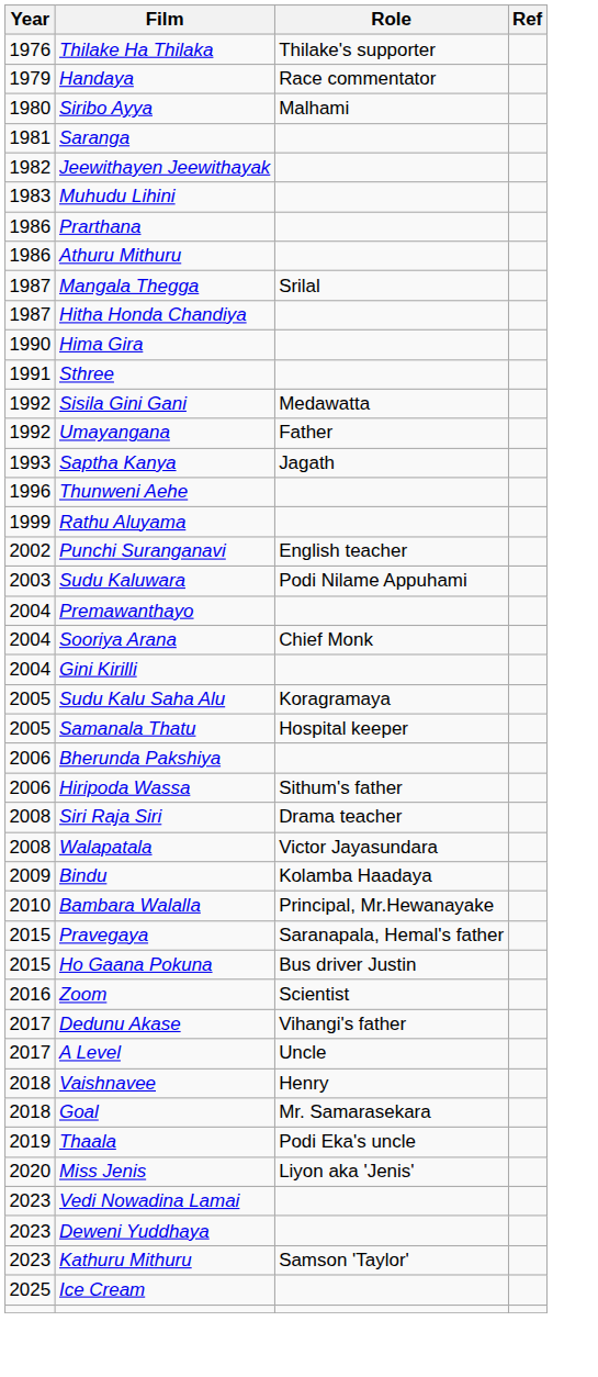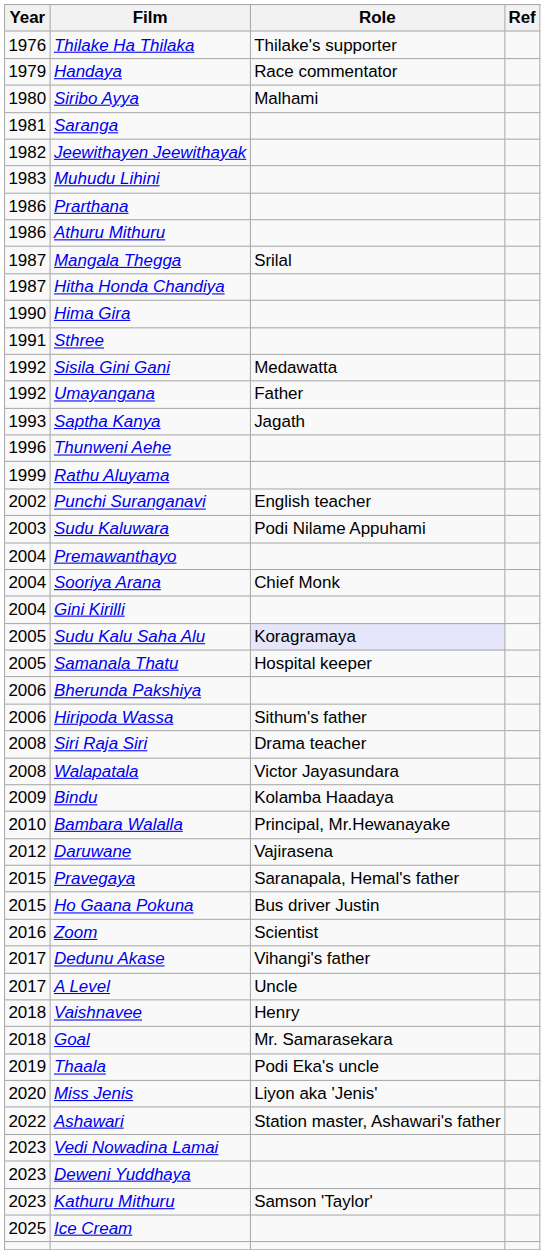Sudu Kalu Saha Alu | Role: no background -> lavender background
+ row: 2012 | Daruwane | Vajirasena
+ row: 2022 | Ashawari | Station master, Ashawari's father
